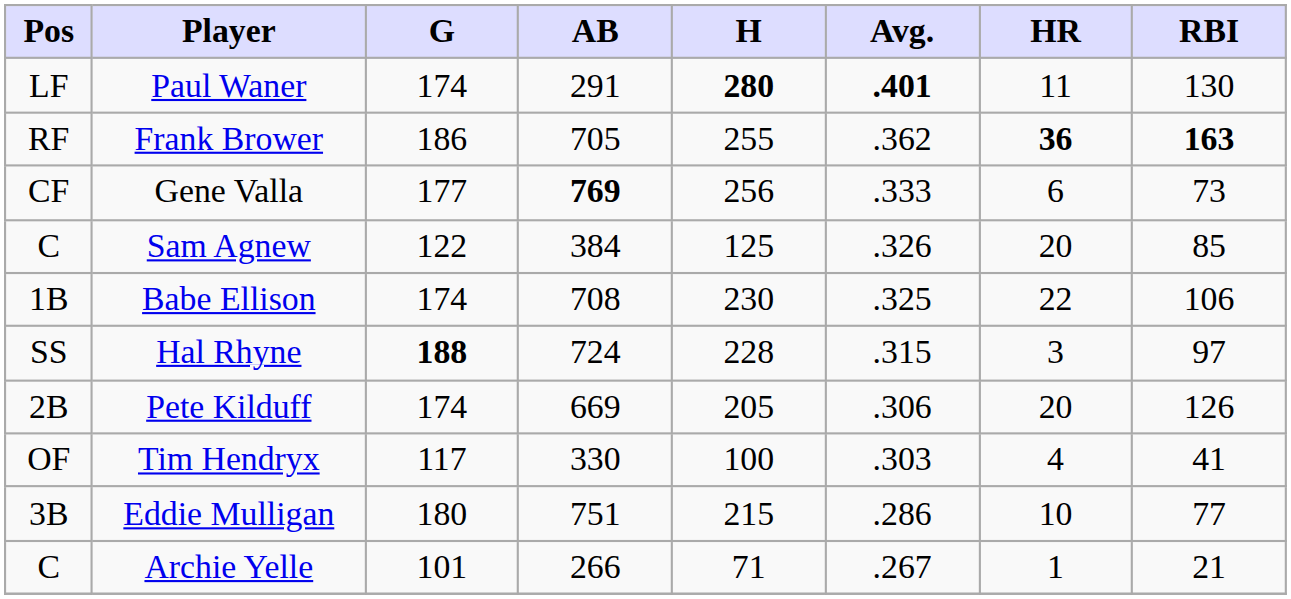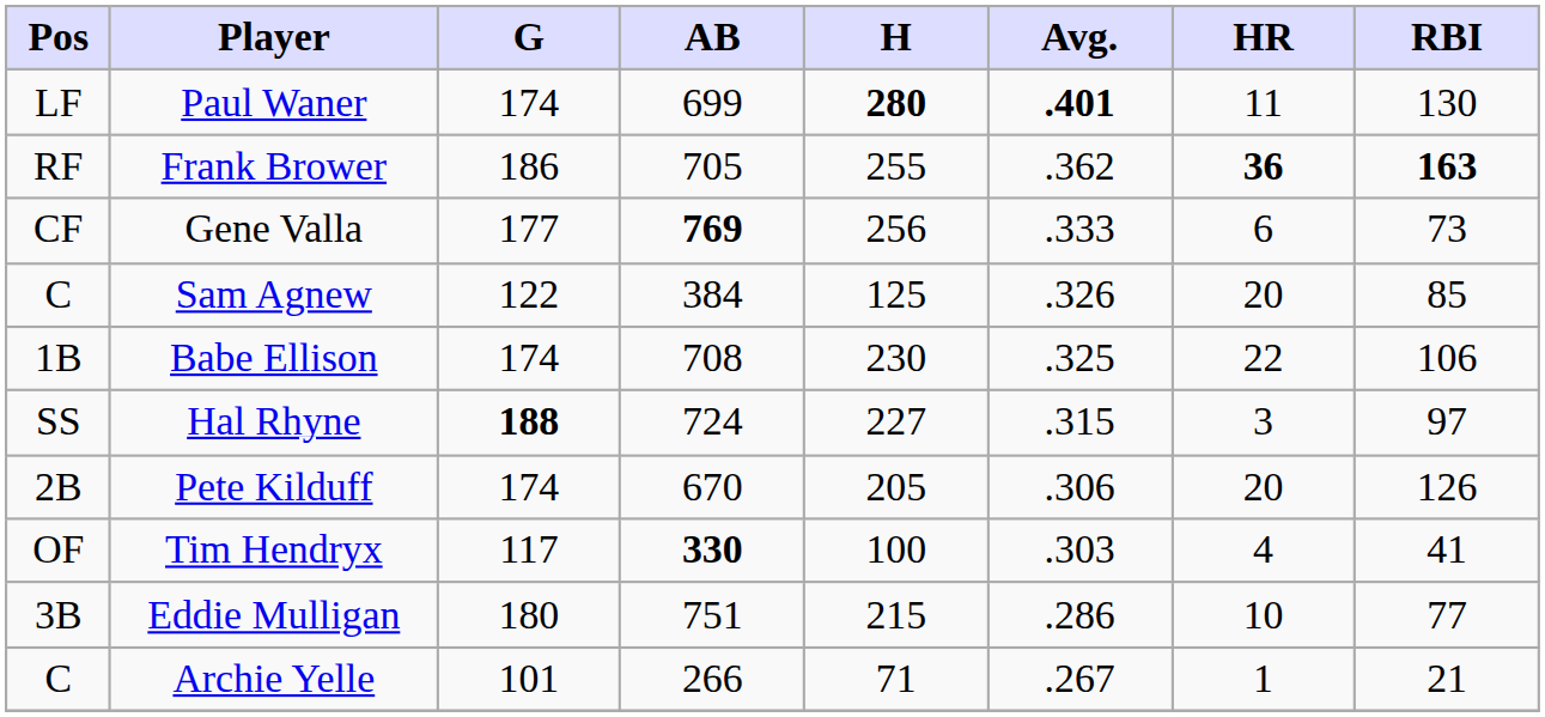Paul Waner | AB: 291 -> 699
Hal Rhyne | H: 228 -> 227
Pete Kilduff | AB: 669 -> 670
Tim Hendryx | AB: normal -> bold
